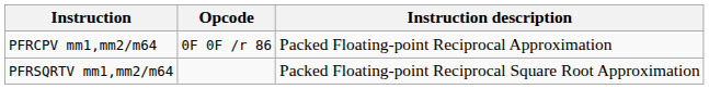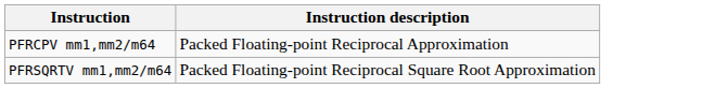- column: Opcode | 0F 0F /r 86
